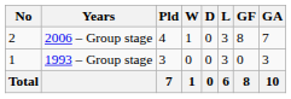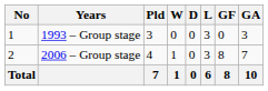rows swapped: 1993 – Group stage <-> 2006 – Group stage
